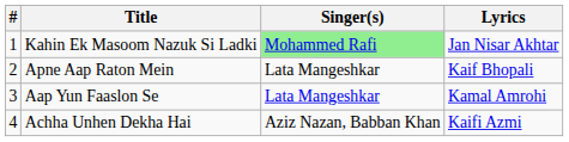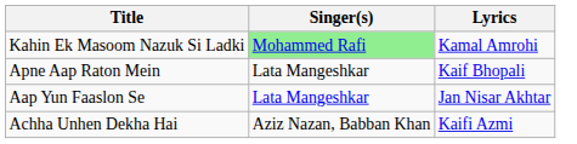- column: # | 1 | 2 | 3 | 4
Kahin Ek Masoom Nazuk Si Ladki | Lyrics: Jan Nisar Akhtar -> Kamal Amrohi
Aap Yun Faaslon Se | Lyrics: Kamal Amrohi -> Jan Nisar Akhtar
